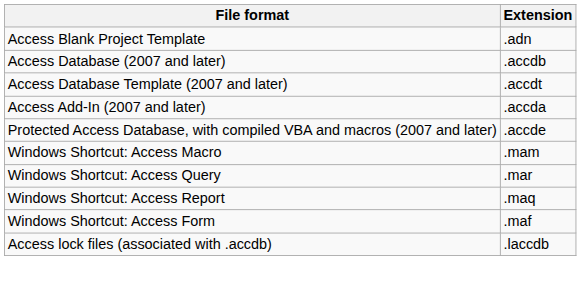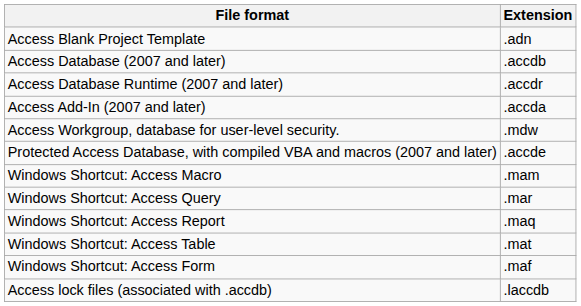+ row: Access Database Runtime (2007 and later) | .accdr
- row: Access Database Template (2007 and later) | .accdt
+ row: Access Workgroup, database for user-level security. | .mdw
+ row: Windows Shortcut: Access Table | .mat
